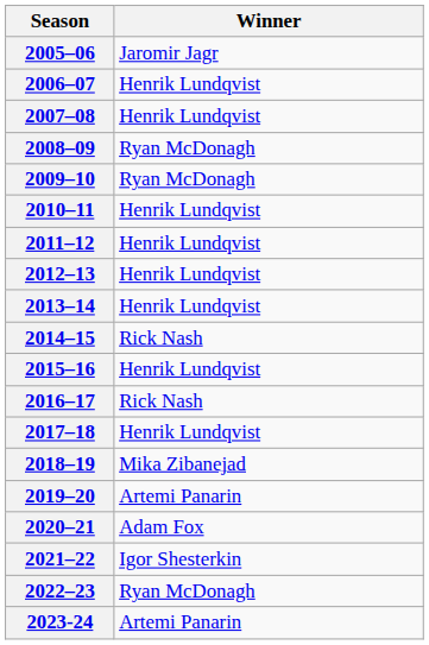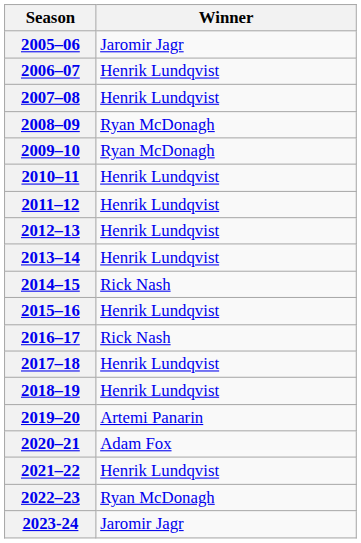2018–19 | Winner: Mika Zibanejad -> Henrik Lundqvist
2021–22 | Winner: Igor Shesterkin -> Henrik Lundqvist
2023-24 | Winner: Artemi Panarin -> Jaromir Jagr
